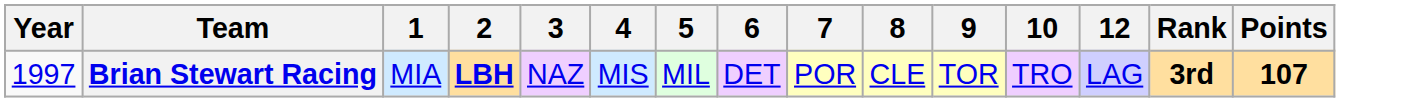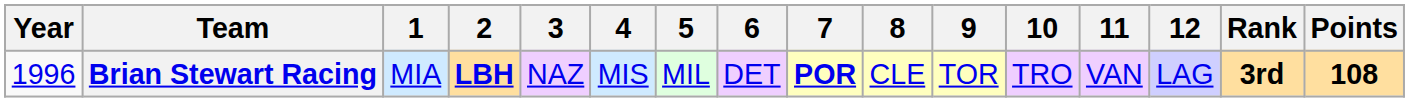+ column: 11 | VAN
Brian Stewart Racing | Year: 1997 -> 1996
Brian Stewart Racing | 7: normal -> bold
Brian Stewart Racing | Points: 107 -> 108
